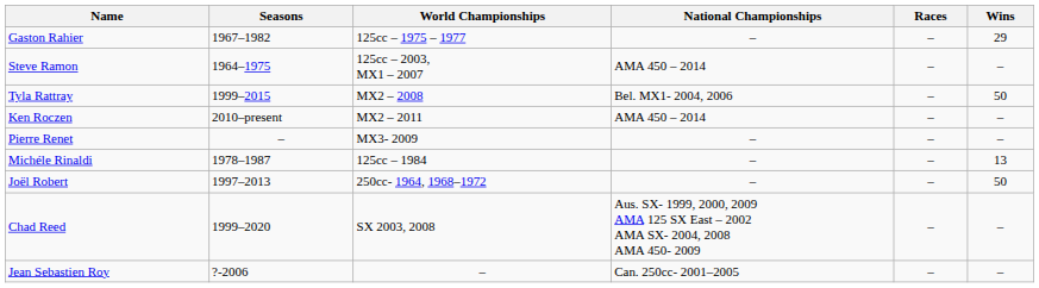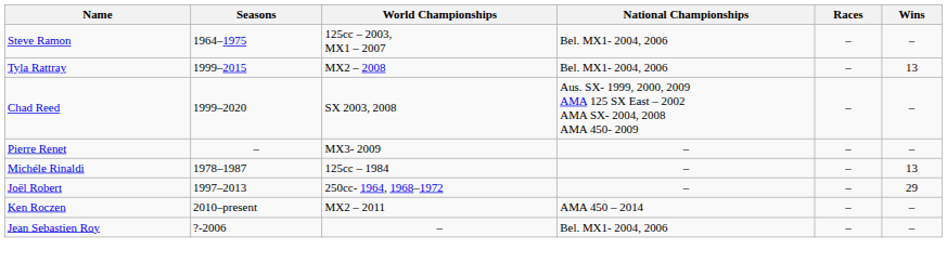- row: Gaston Rahier | 1967–1982 | 125cc – 1975 – 1977 | – | – | 29
Steve Ramon | National Championships: AMA 450 – 2014 -> Bel. MX1- 2004, 2006
Tyla Rattray | Wins: 50 -> 13
rows swapped: Chad Reed <-> Ken Roczen
Joël Robert | Wins: 50 -> 29
Jean Sebastien Roy | National Championships: Can. 250cc- 2001–2005 -> Bel. MX1- 2004, 2006
